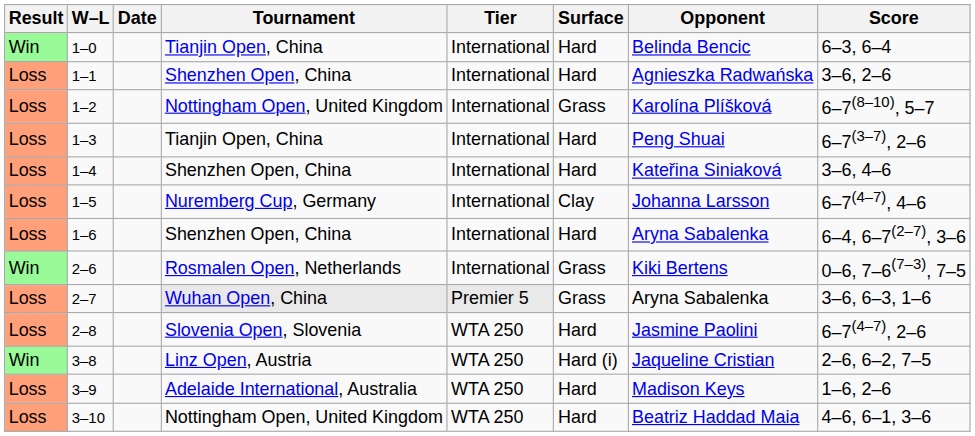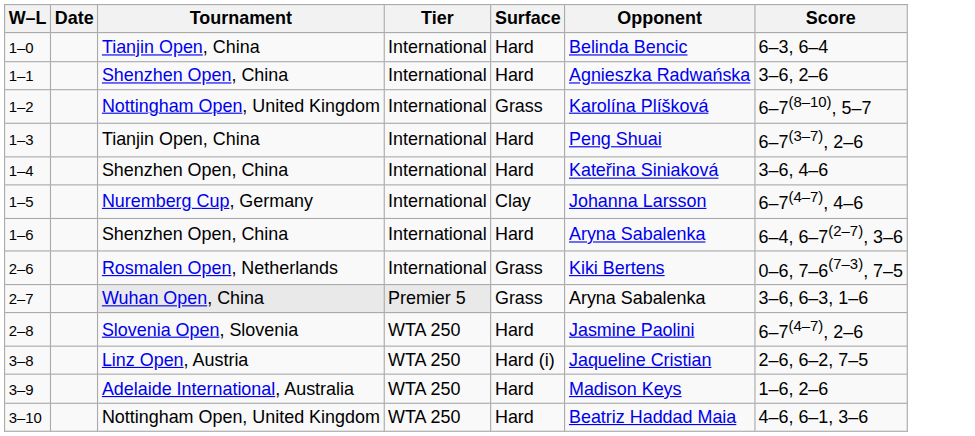- column: Result | Win | Loss | Loss | Loss | Loss | Loss | Loss | Win | Loss | Loss | Win | Loss | Loss
